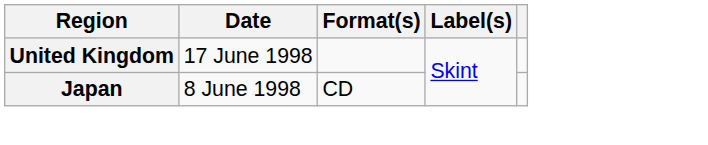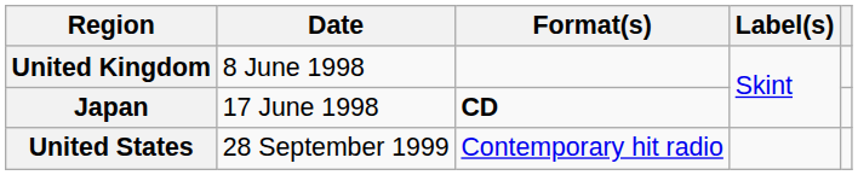United Kingdom | Date: 17 June 1998 -> 8 June 1998
Japan | Date: 8 June 1998 -> 17 June 1998
Japan | Format(s): normal -> bold
+ row: United States | 28 September 1999 | Contemporary hit radio
